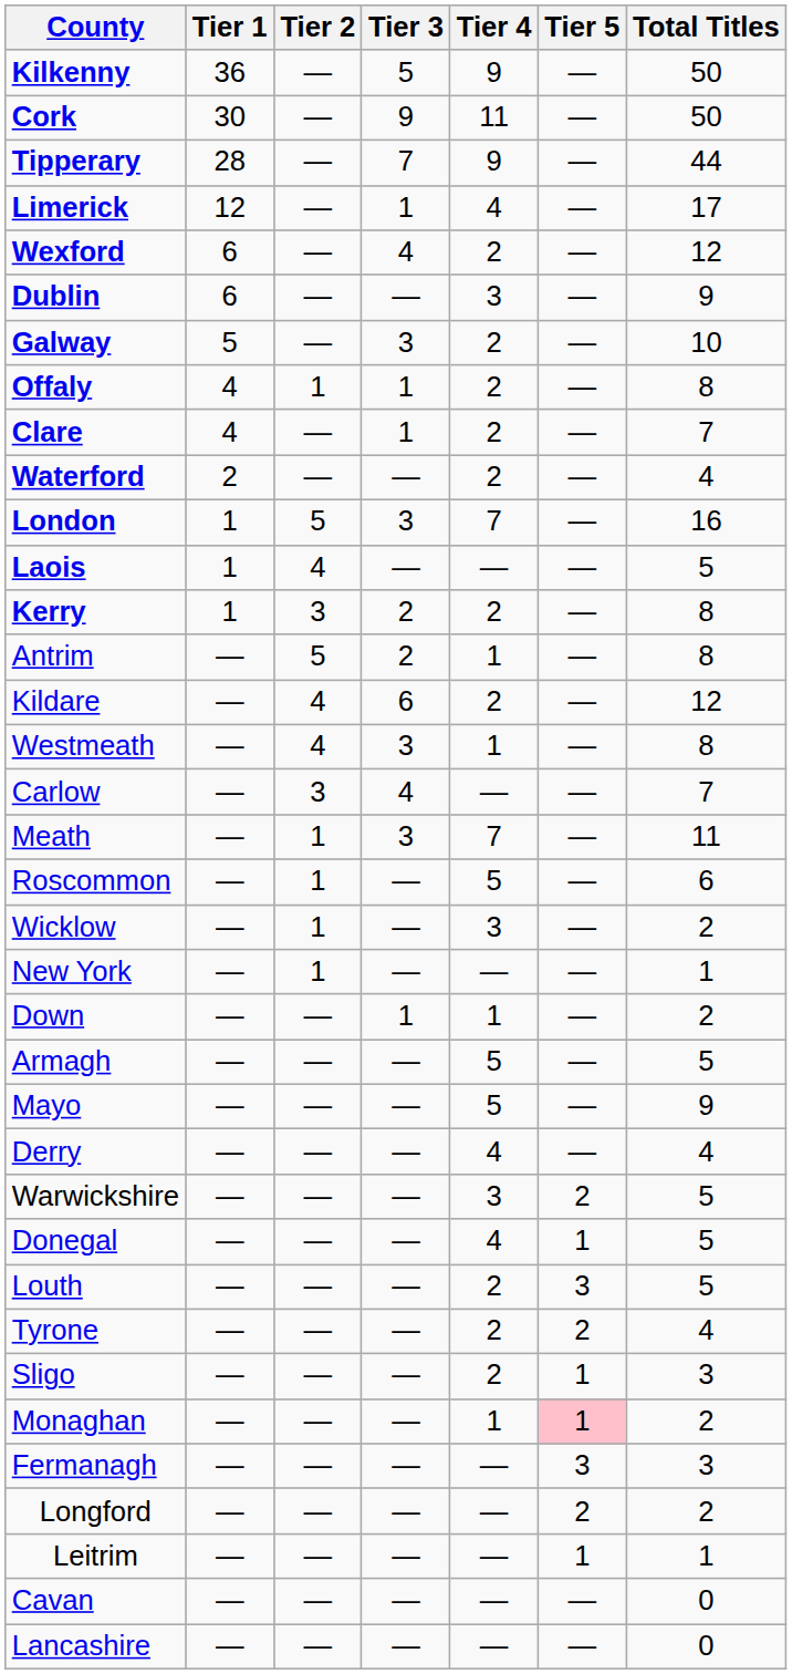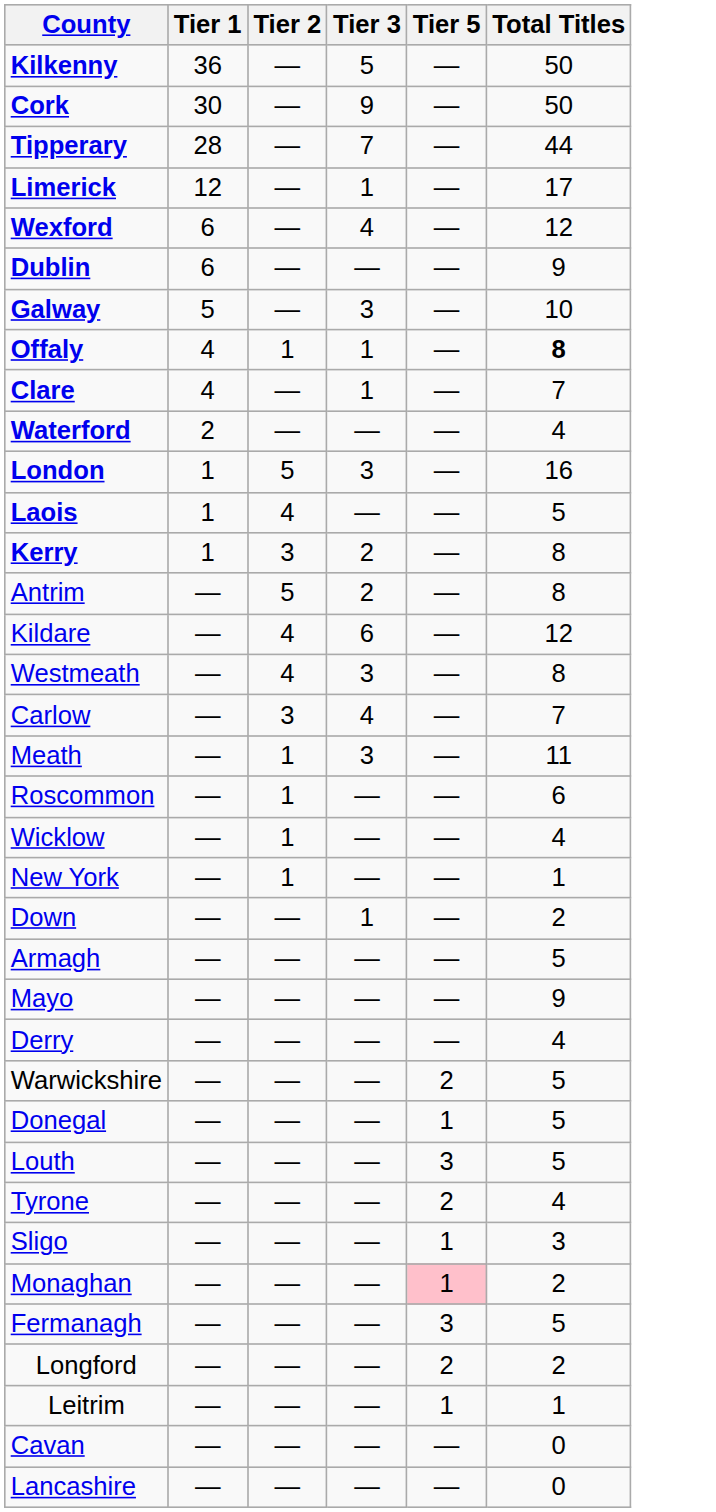- column: Tier 4 | 9 | 11 | 9 | 4 | 2 | 3 | 2 | 2 | 2 | 2 | 7 | — | 2 | 1 | 2 | 1 | — | 7 | 5 | 3 | — | 1 | 5 | 5 | 4 | 3 | 4 | 2 | 2 | 2 | 1 | — | — | — | — | —
Offaly | Total Titles: normal -> bold
Wicklow | Total Titles: 2 -> 4
Fermanagh | Total Titles: 3 -> 5
